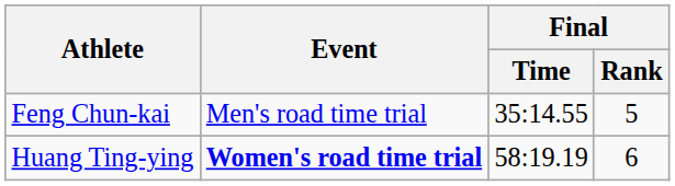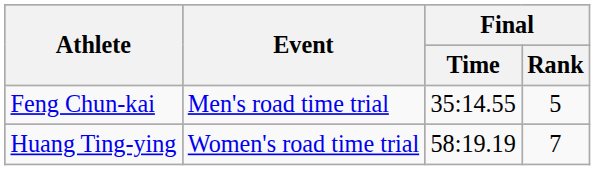Huang Ting-ying | Event: bold -> normal
Huang Ting-ying | Final / Rank: 6 -> 7
